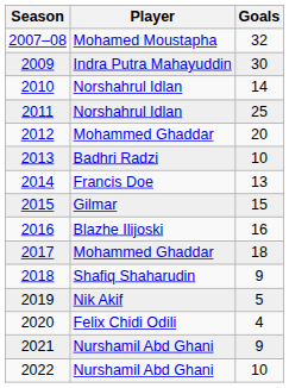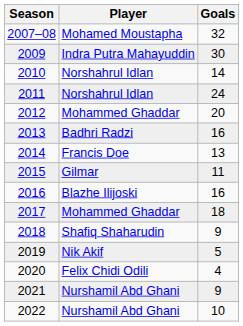2011 | Goals: 25 -> 24
2013 | Goals: 10 -> 16
2015 | Goals: 15 -> 11
